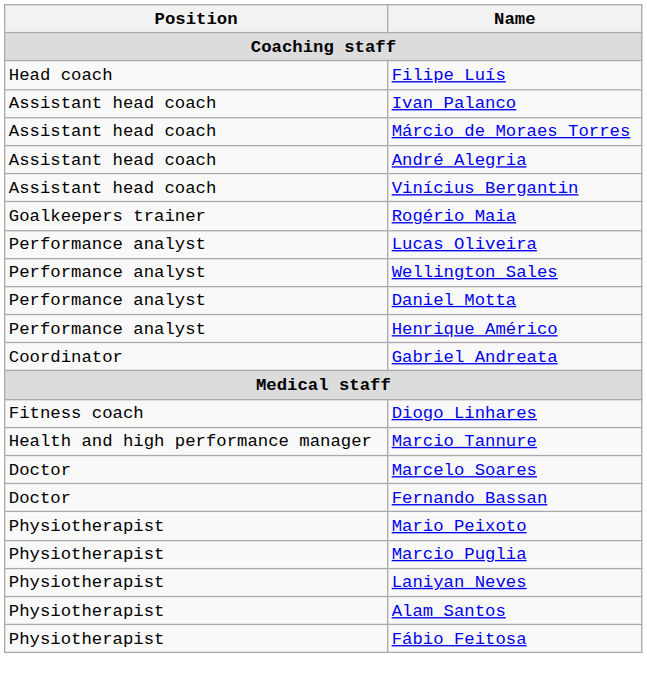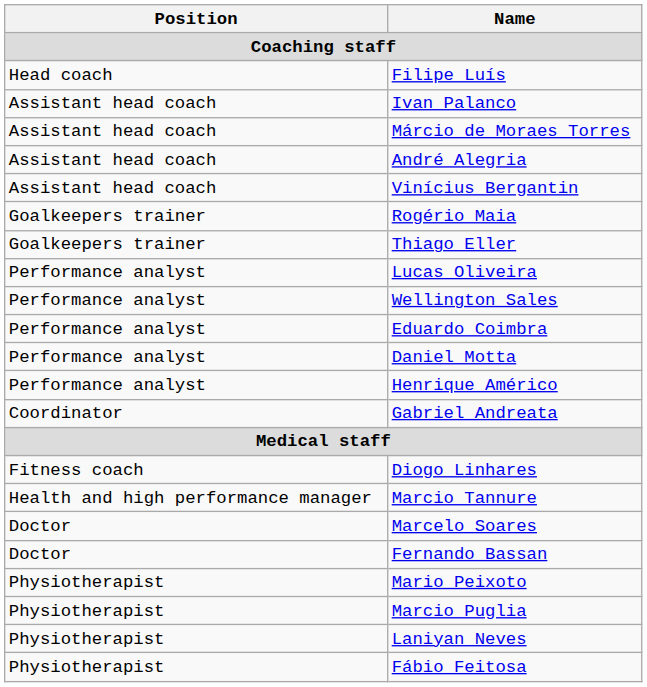+ row: Goalkeepers trainer | Thiago Eller
+ row: Performance analyst | Eduardo Coimbra
- row: Physiotherapist | Alam Santos
